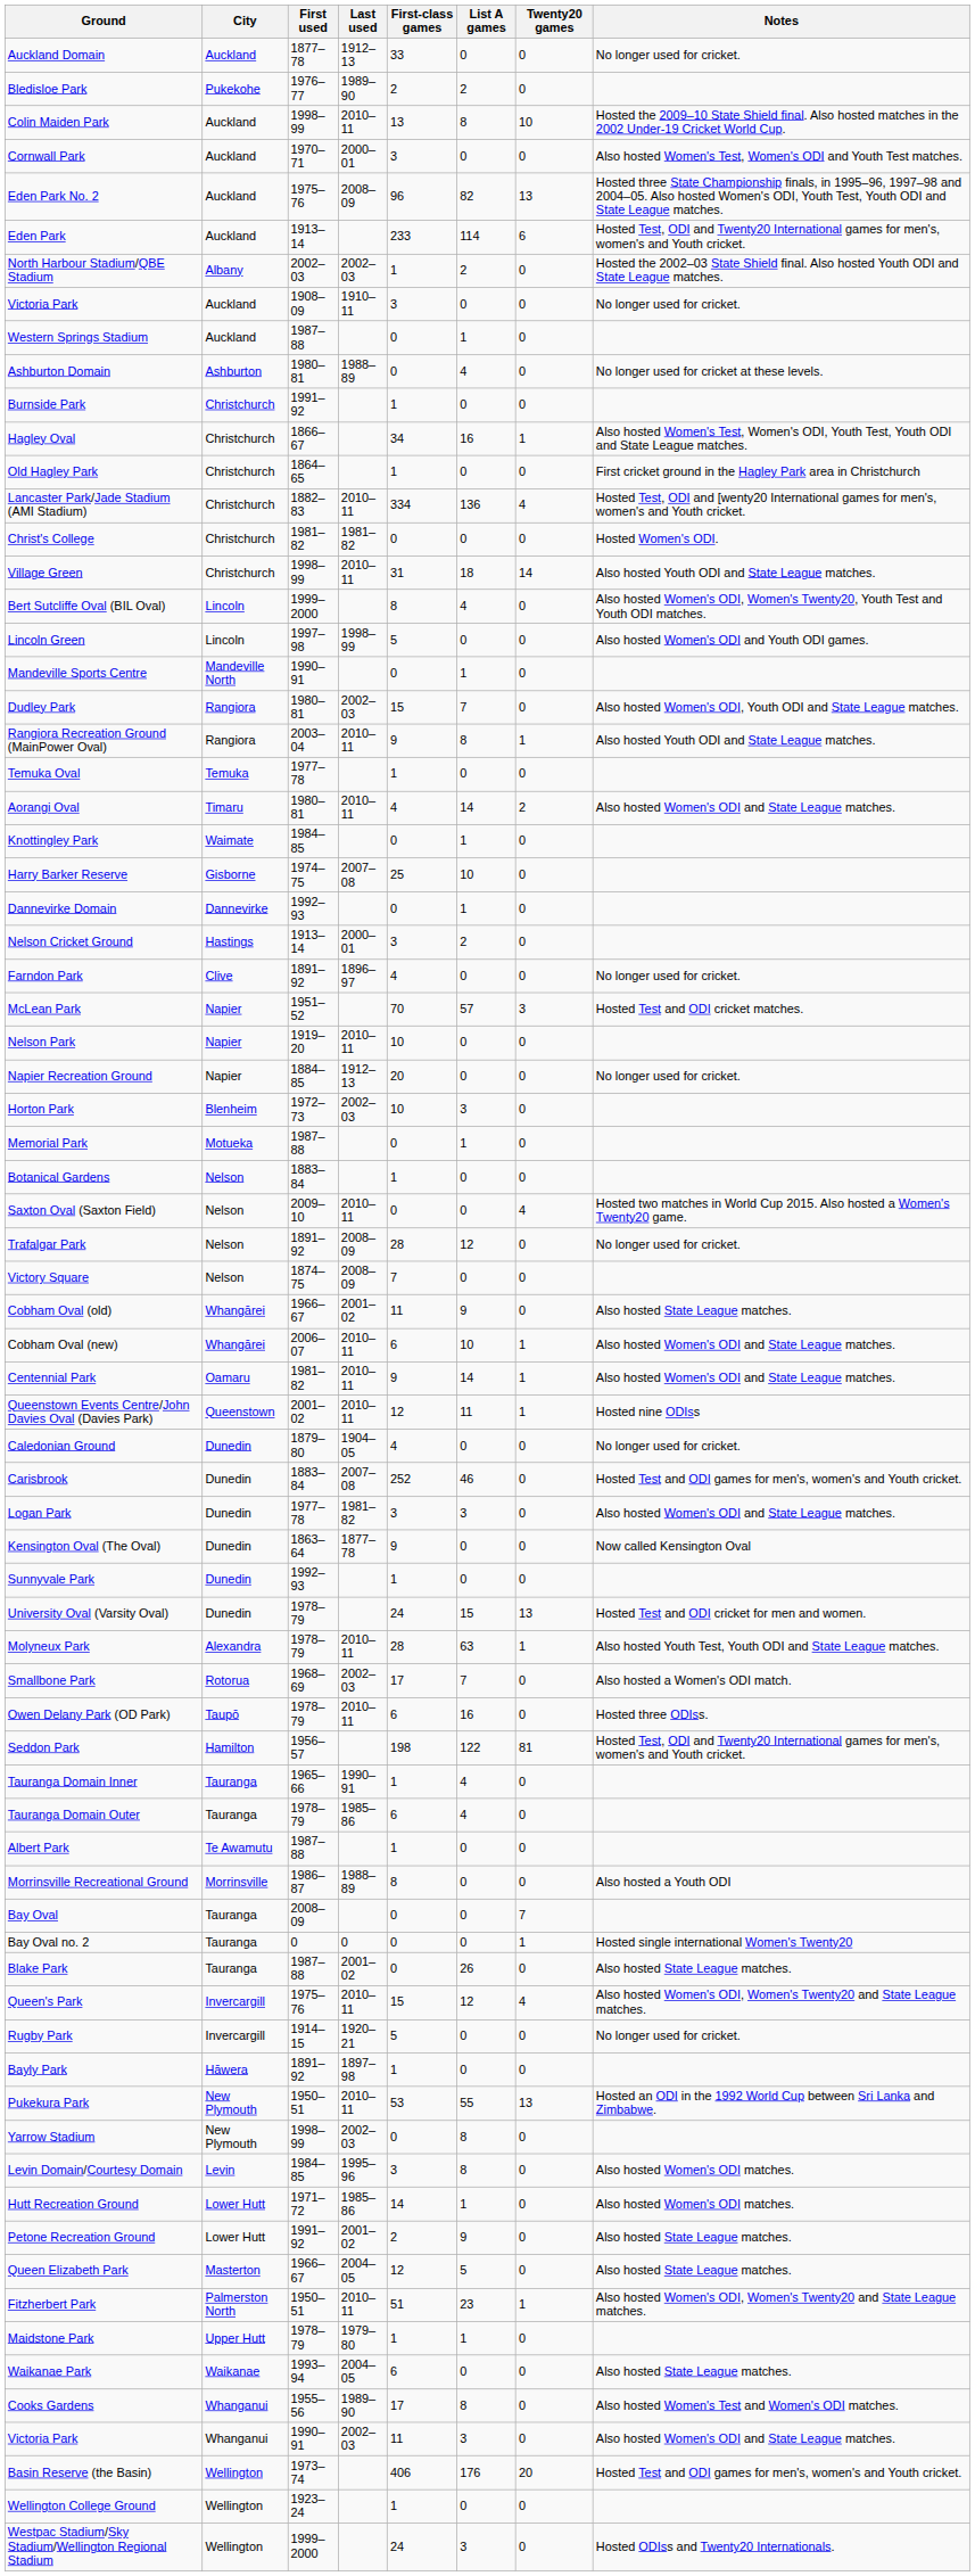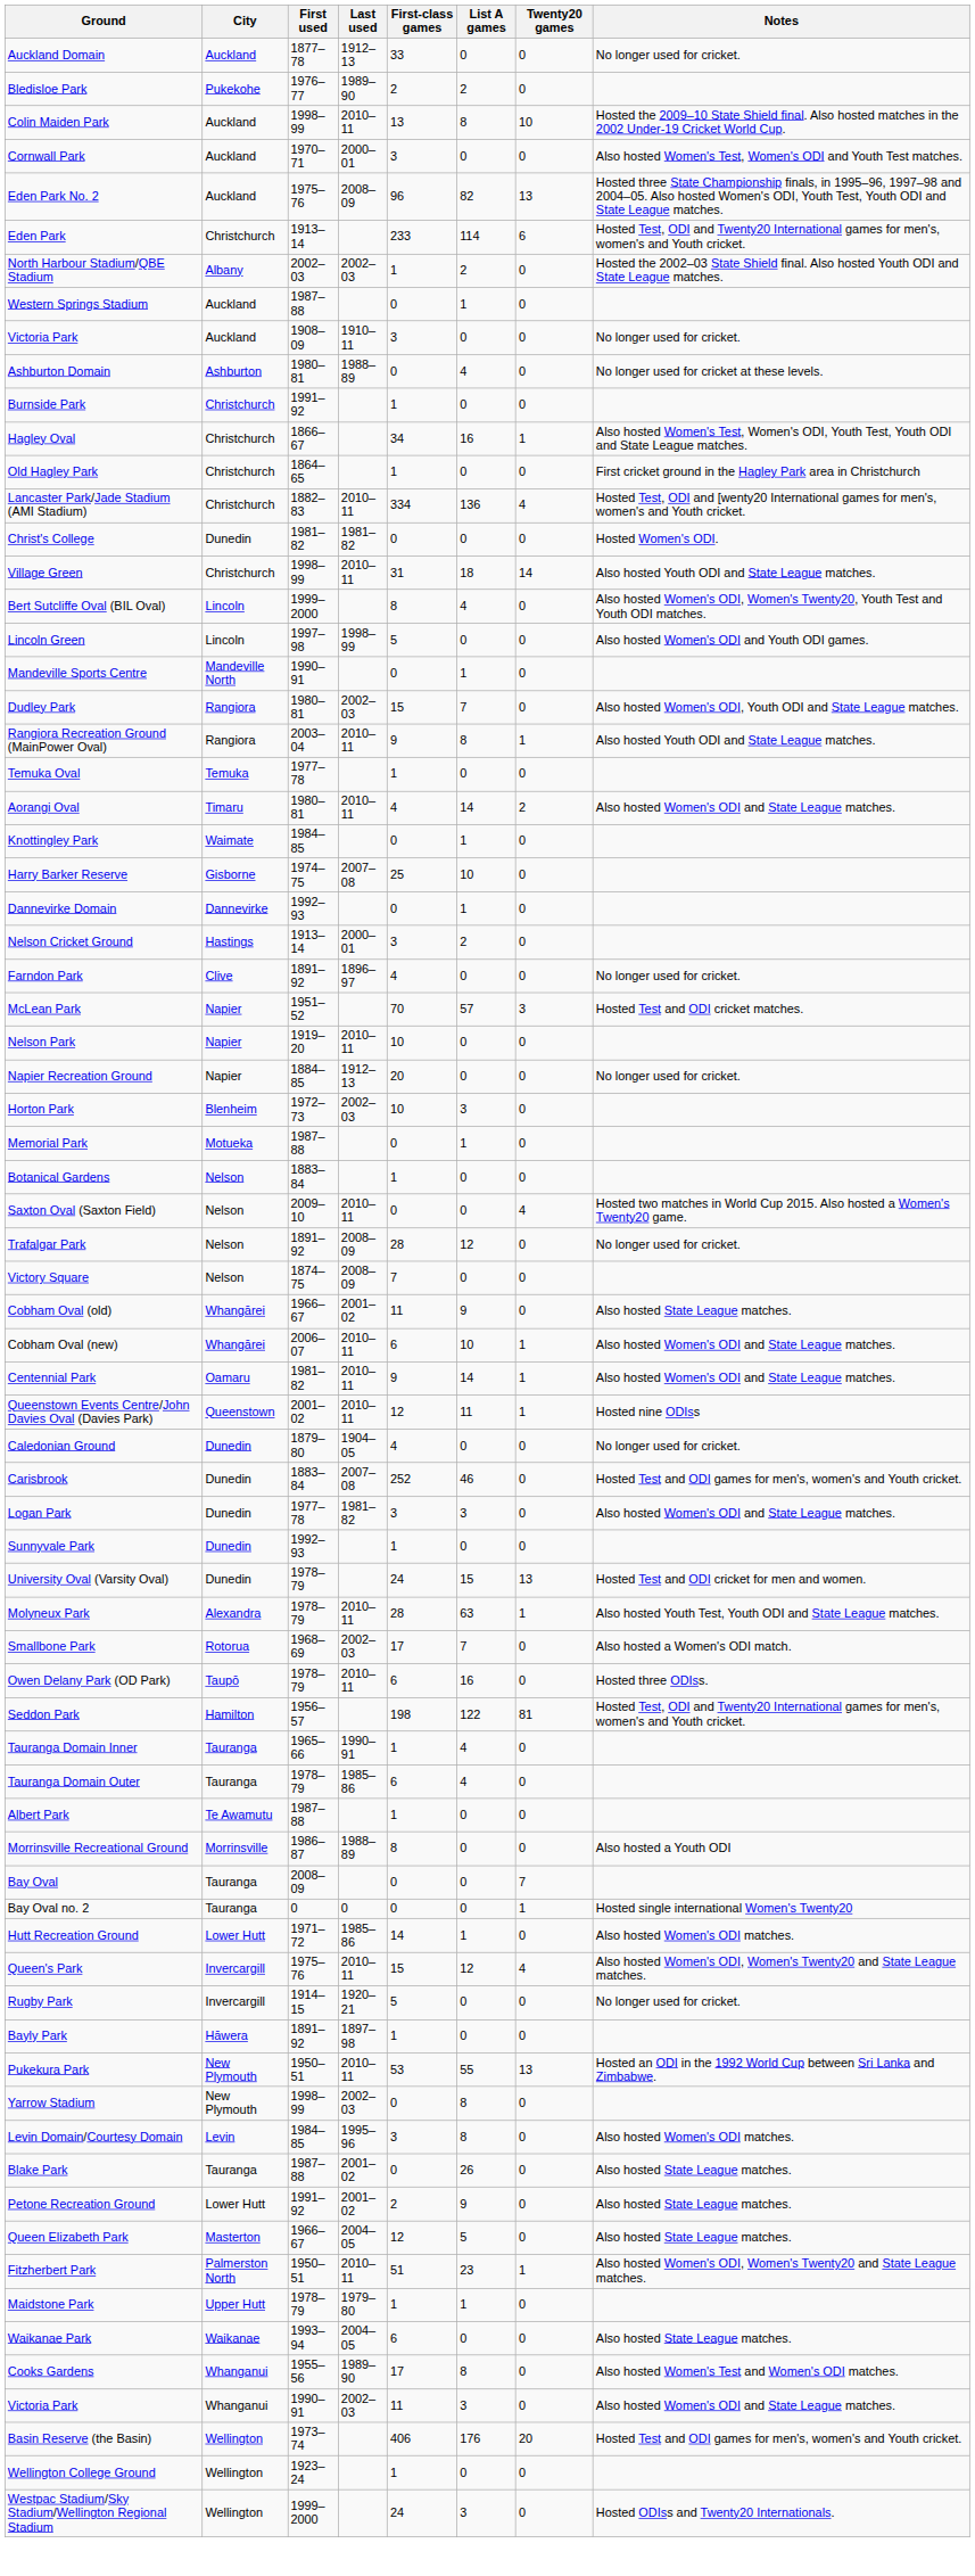Eden Park | City: Auckland -> Christchurch
rows swapped: Victoria Park / 1908–09 <-> Western Springs Stadium
Christ's College | City: Christchurch -> Dunedin
- row: Kensington Oval (The Oval) | Dunedin | 1863–64 | 1877–78 | 9 | 0 | 0 | Now called Kensington Oval
rows swapped: Blake Park <-> Hutt Recreation Ground
